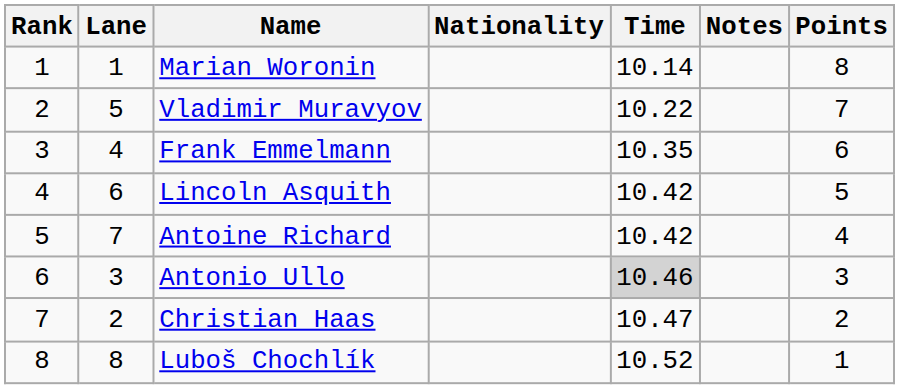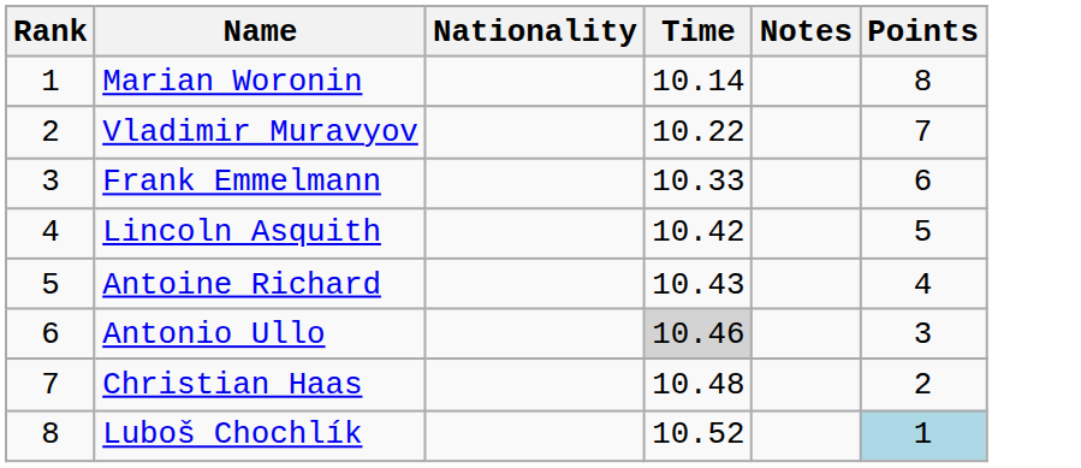- column: Lane | 1 | 5 | 4 | 6 | 7 | 3 | 2 | 8
Frank Emmelmann | Time: 10.35 -> 10.33
Antoine Richard | Time: 10.42 -> 10.43
Christian Haas | Time: 10.47 -> 10.48
Luboš Chochlík | Points: no background -> lightblue background
